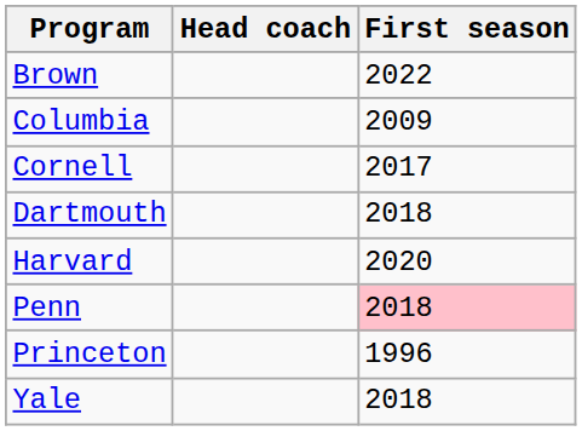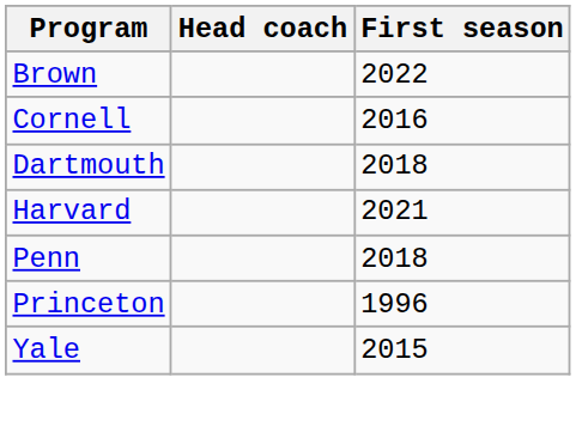- row: Columbia | 2009
Cornell | First season: 2017 -> 2016
Harvard | First season: 2020 -> 2021
Penn | First season: pink background -> no background
Yale | First season: 2018 -> 2015
